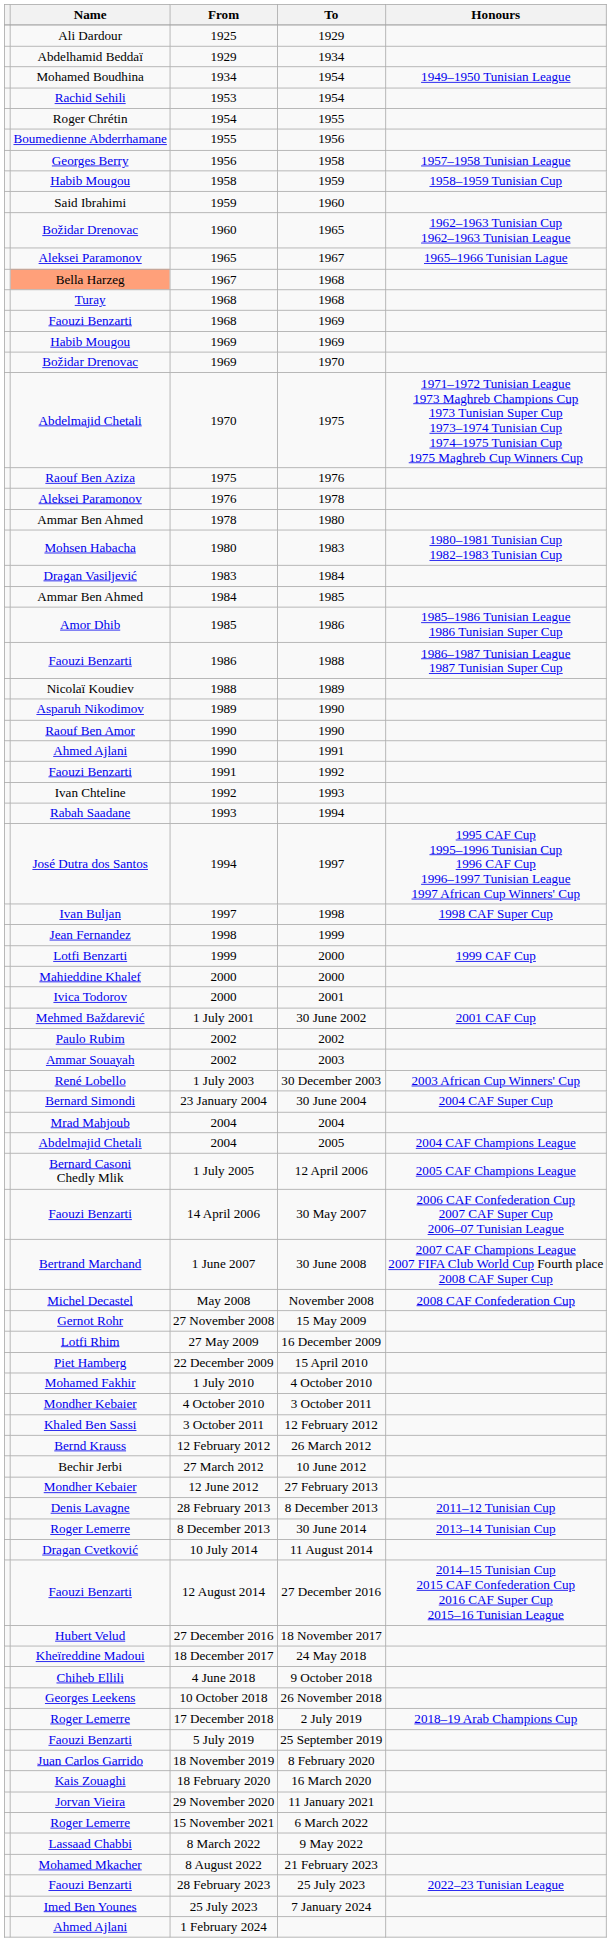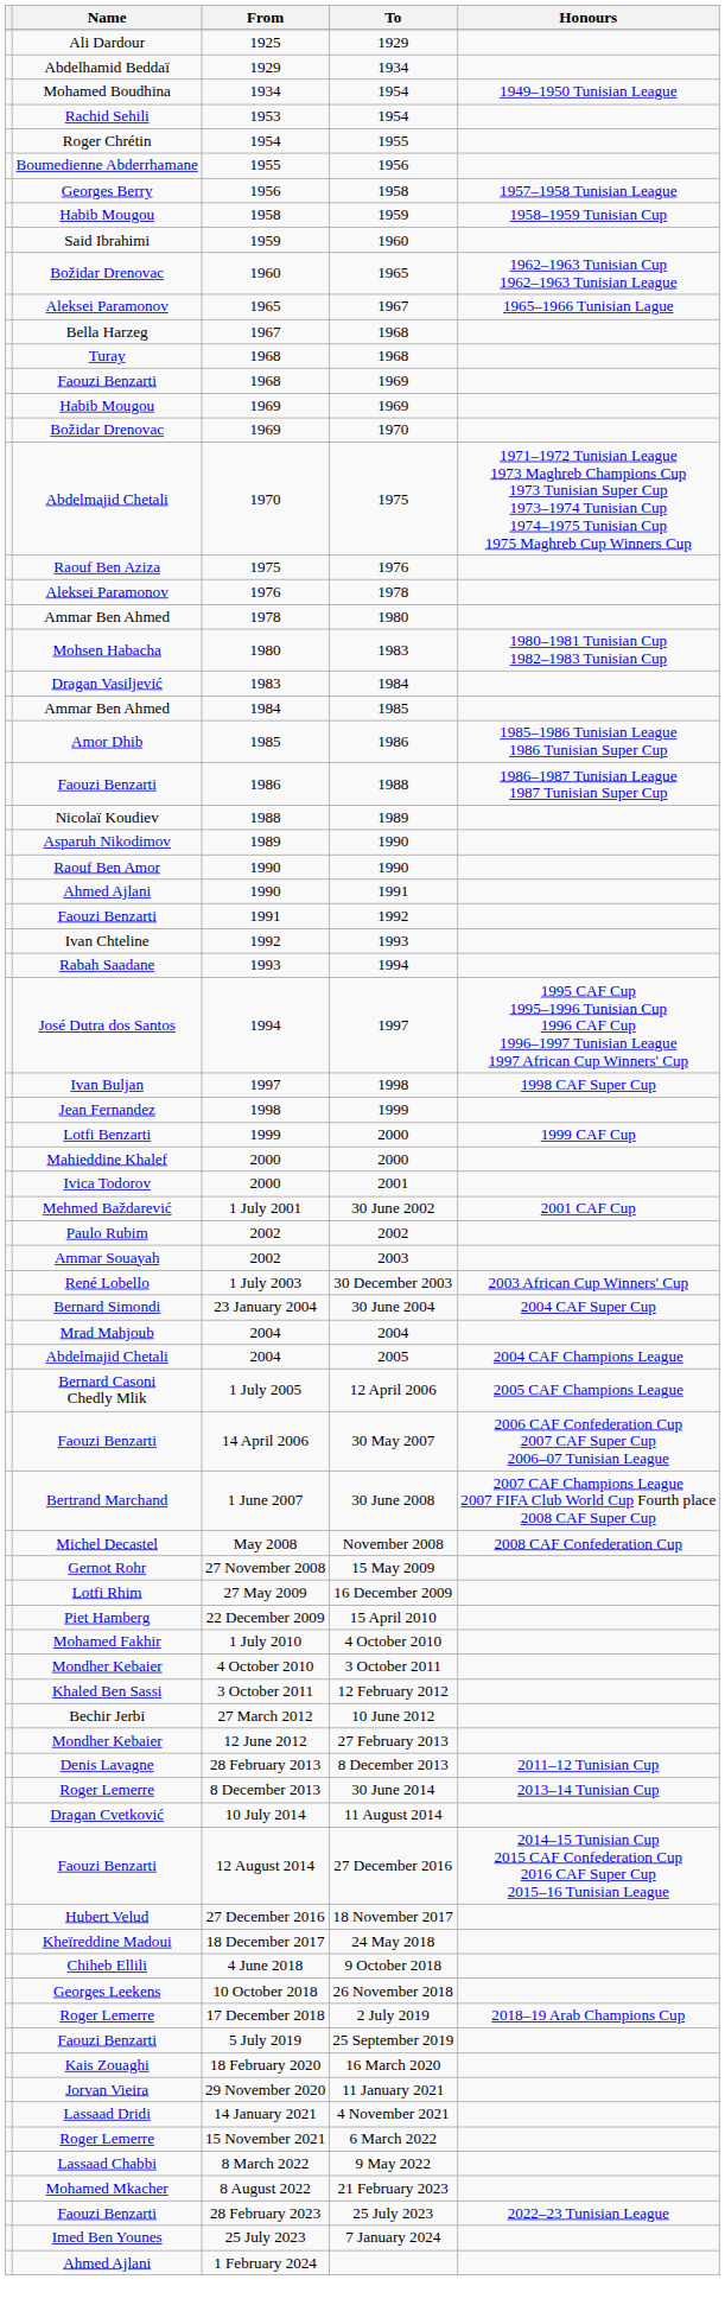1967 / 1968 | Name: lightsalmon background -> no background
- row: Bernd Krauss | 12 February 2012 | 26 March 2012
- row: Juan Carlos Garrido | 18 November 2019 | 8 February 2020
+ row: Lassaad Dridi | 14 January 2021 | 4 November 2021
